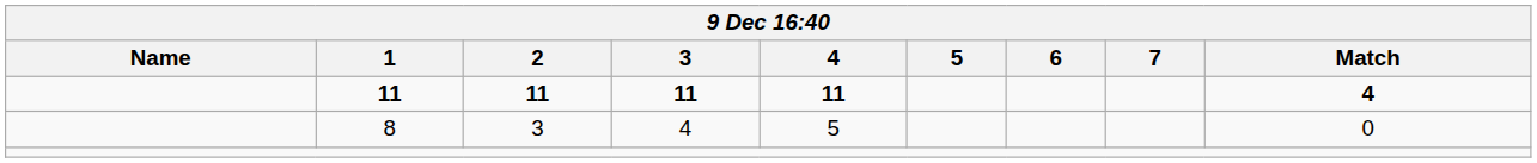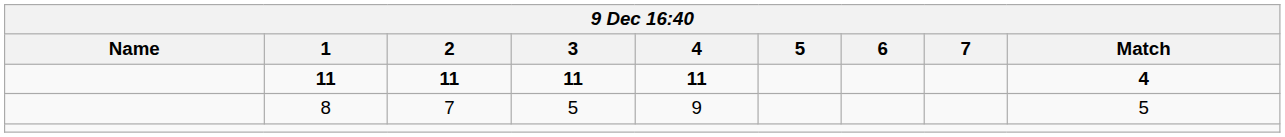8 | 2: 3 -> 7
8 | 3: 4 -> 5
8 | 4: 5 -> 9
8 | Match: 0 -> 5
